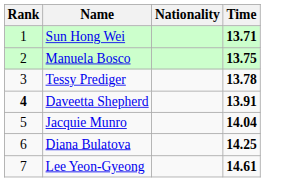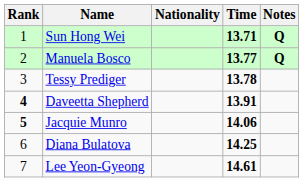+ column: Notes | Q | Q
Manuela Bosco | Time: 13.75 -> 13.77
Jacquie Munro | Rank: normal -> bold
Jacquie Munro | Time: 14.04 -> 14.06
